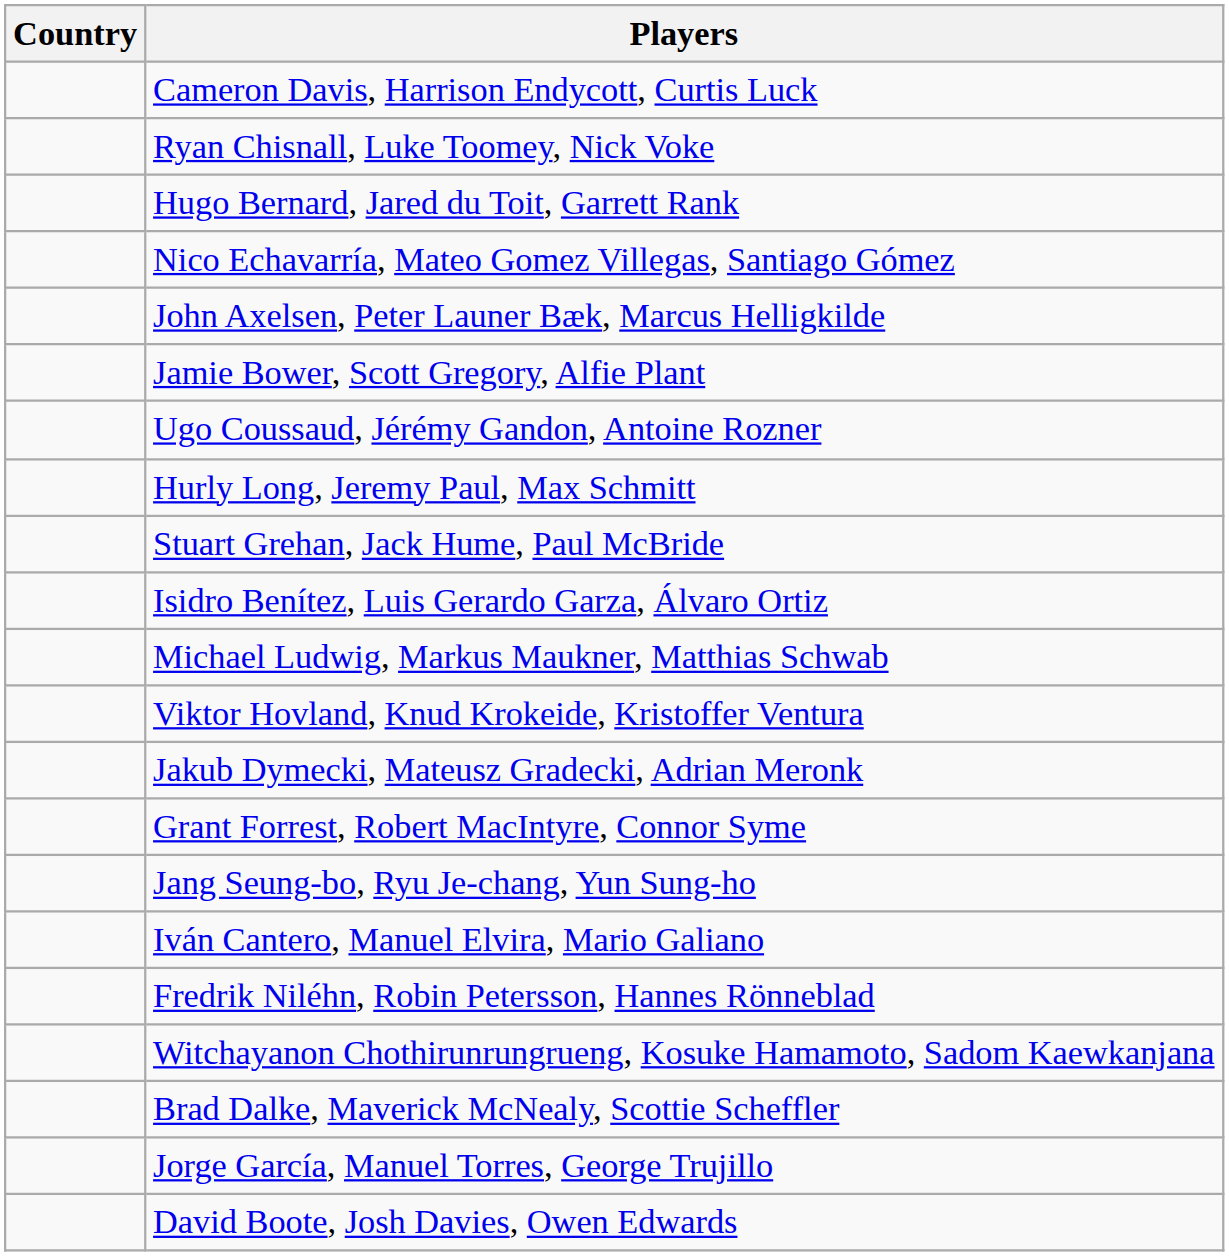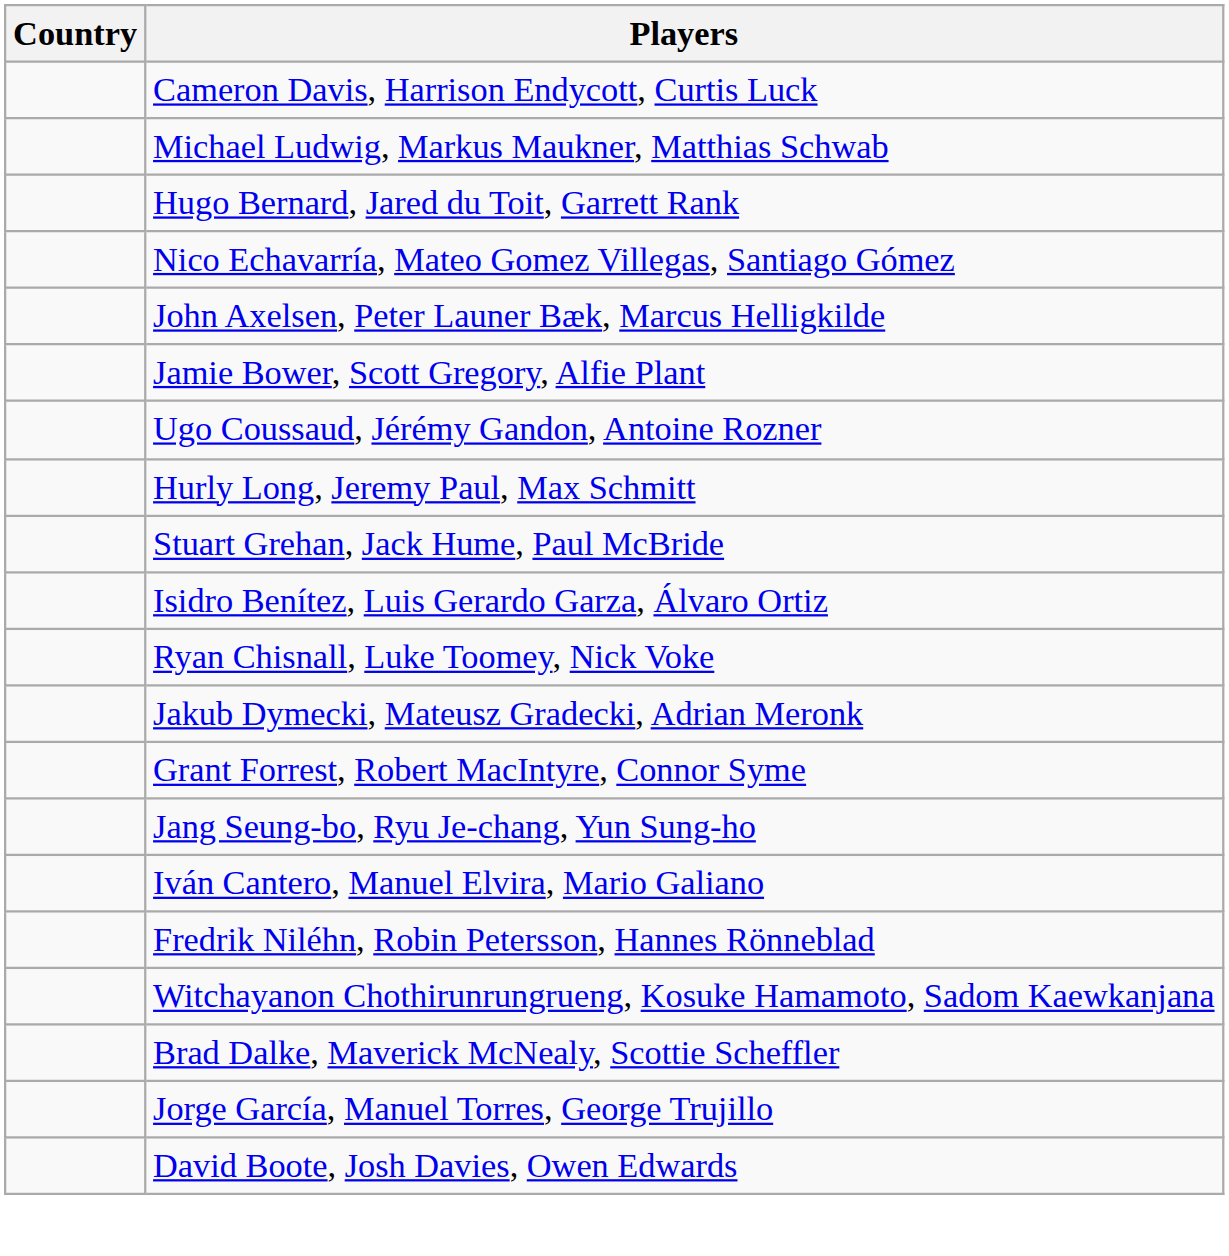rows swapped: Michael Ludwig, Markus Maukner, Matthias Schwab <-> Ryan Chisnall, Luke Toomey, Nick Voke
- row: Viktor Hovland, Knud Krokeide, Kristoffer Ventura
